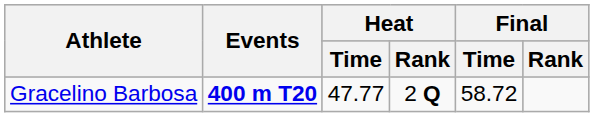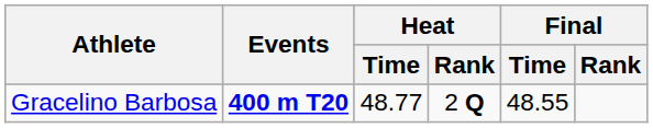Gracelino Barbosa | Heat / Time: 47.77 -> 48.77
Gracelino Barbosa | Final / Time: 58.72 -> 48.55
